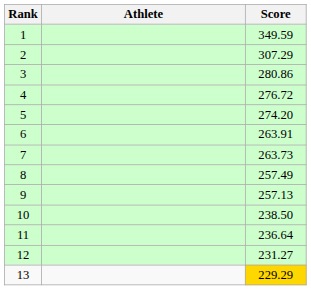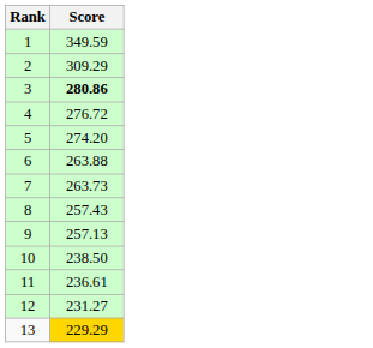- column: Athlete
2 | Score: 307.29 -> 309.29
3 | Score: normal -> bold
6 | Score: 263.91 -> 263.88
8 | Score: 257.49 -> 257.43
11 | Score: 236.64 -> 236.61
